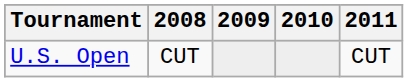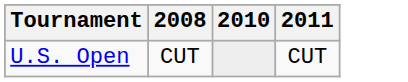- column: 2009
